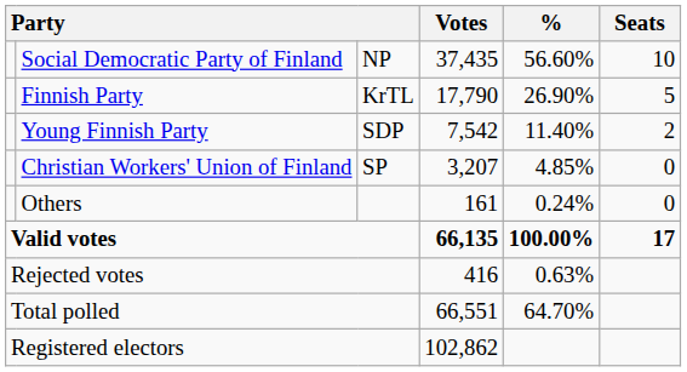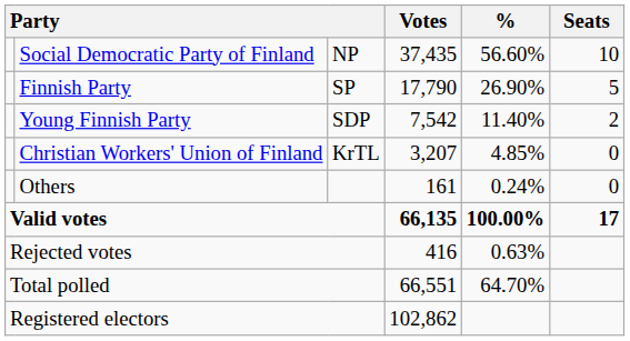Finnish Party | column 3: KrTL -> SP
Christian Workers' Union of Finland | column 3: SP -> KrTL
